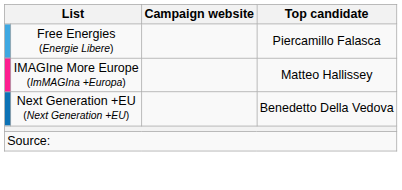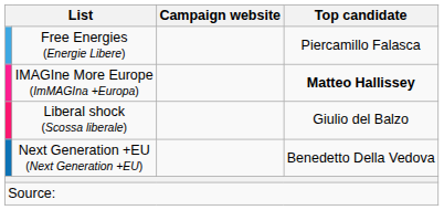IMAGIne More Europe (ImMAGIna +Europa) | Top candidate: normal -> bold
+ row: Liberal shock (Scossa liberale) | Giulio del Balzo
